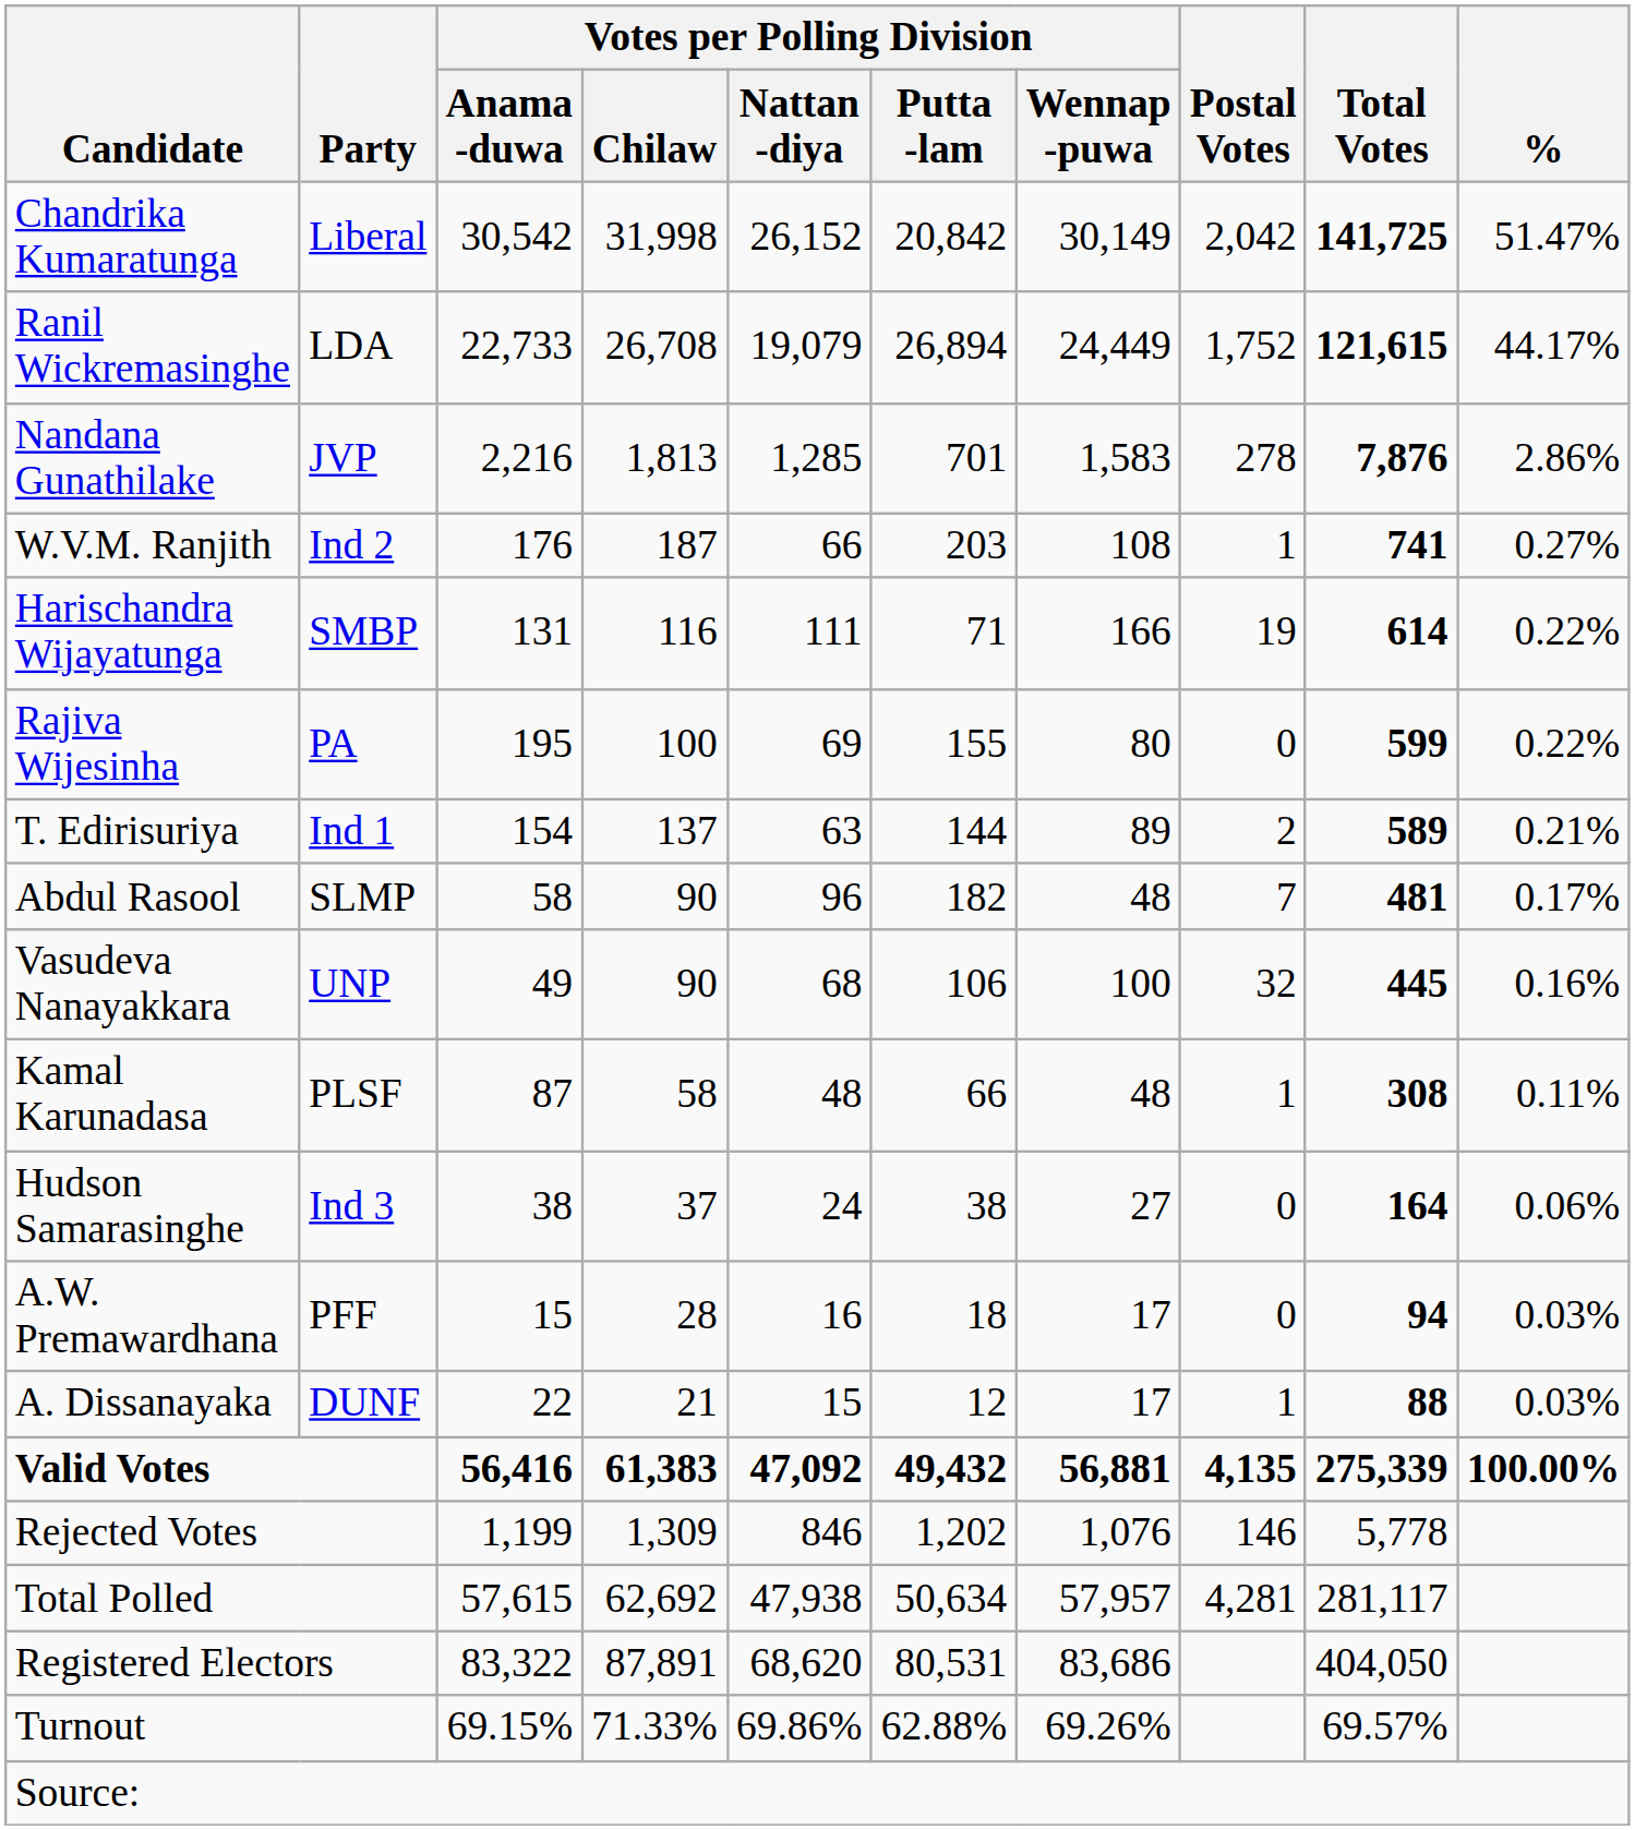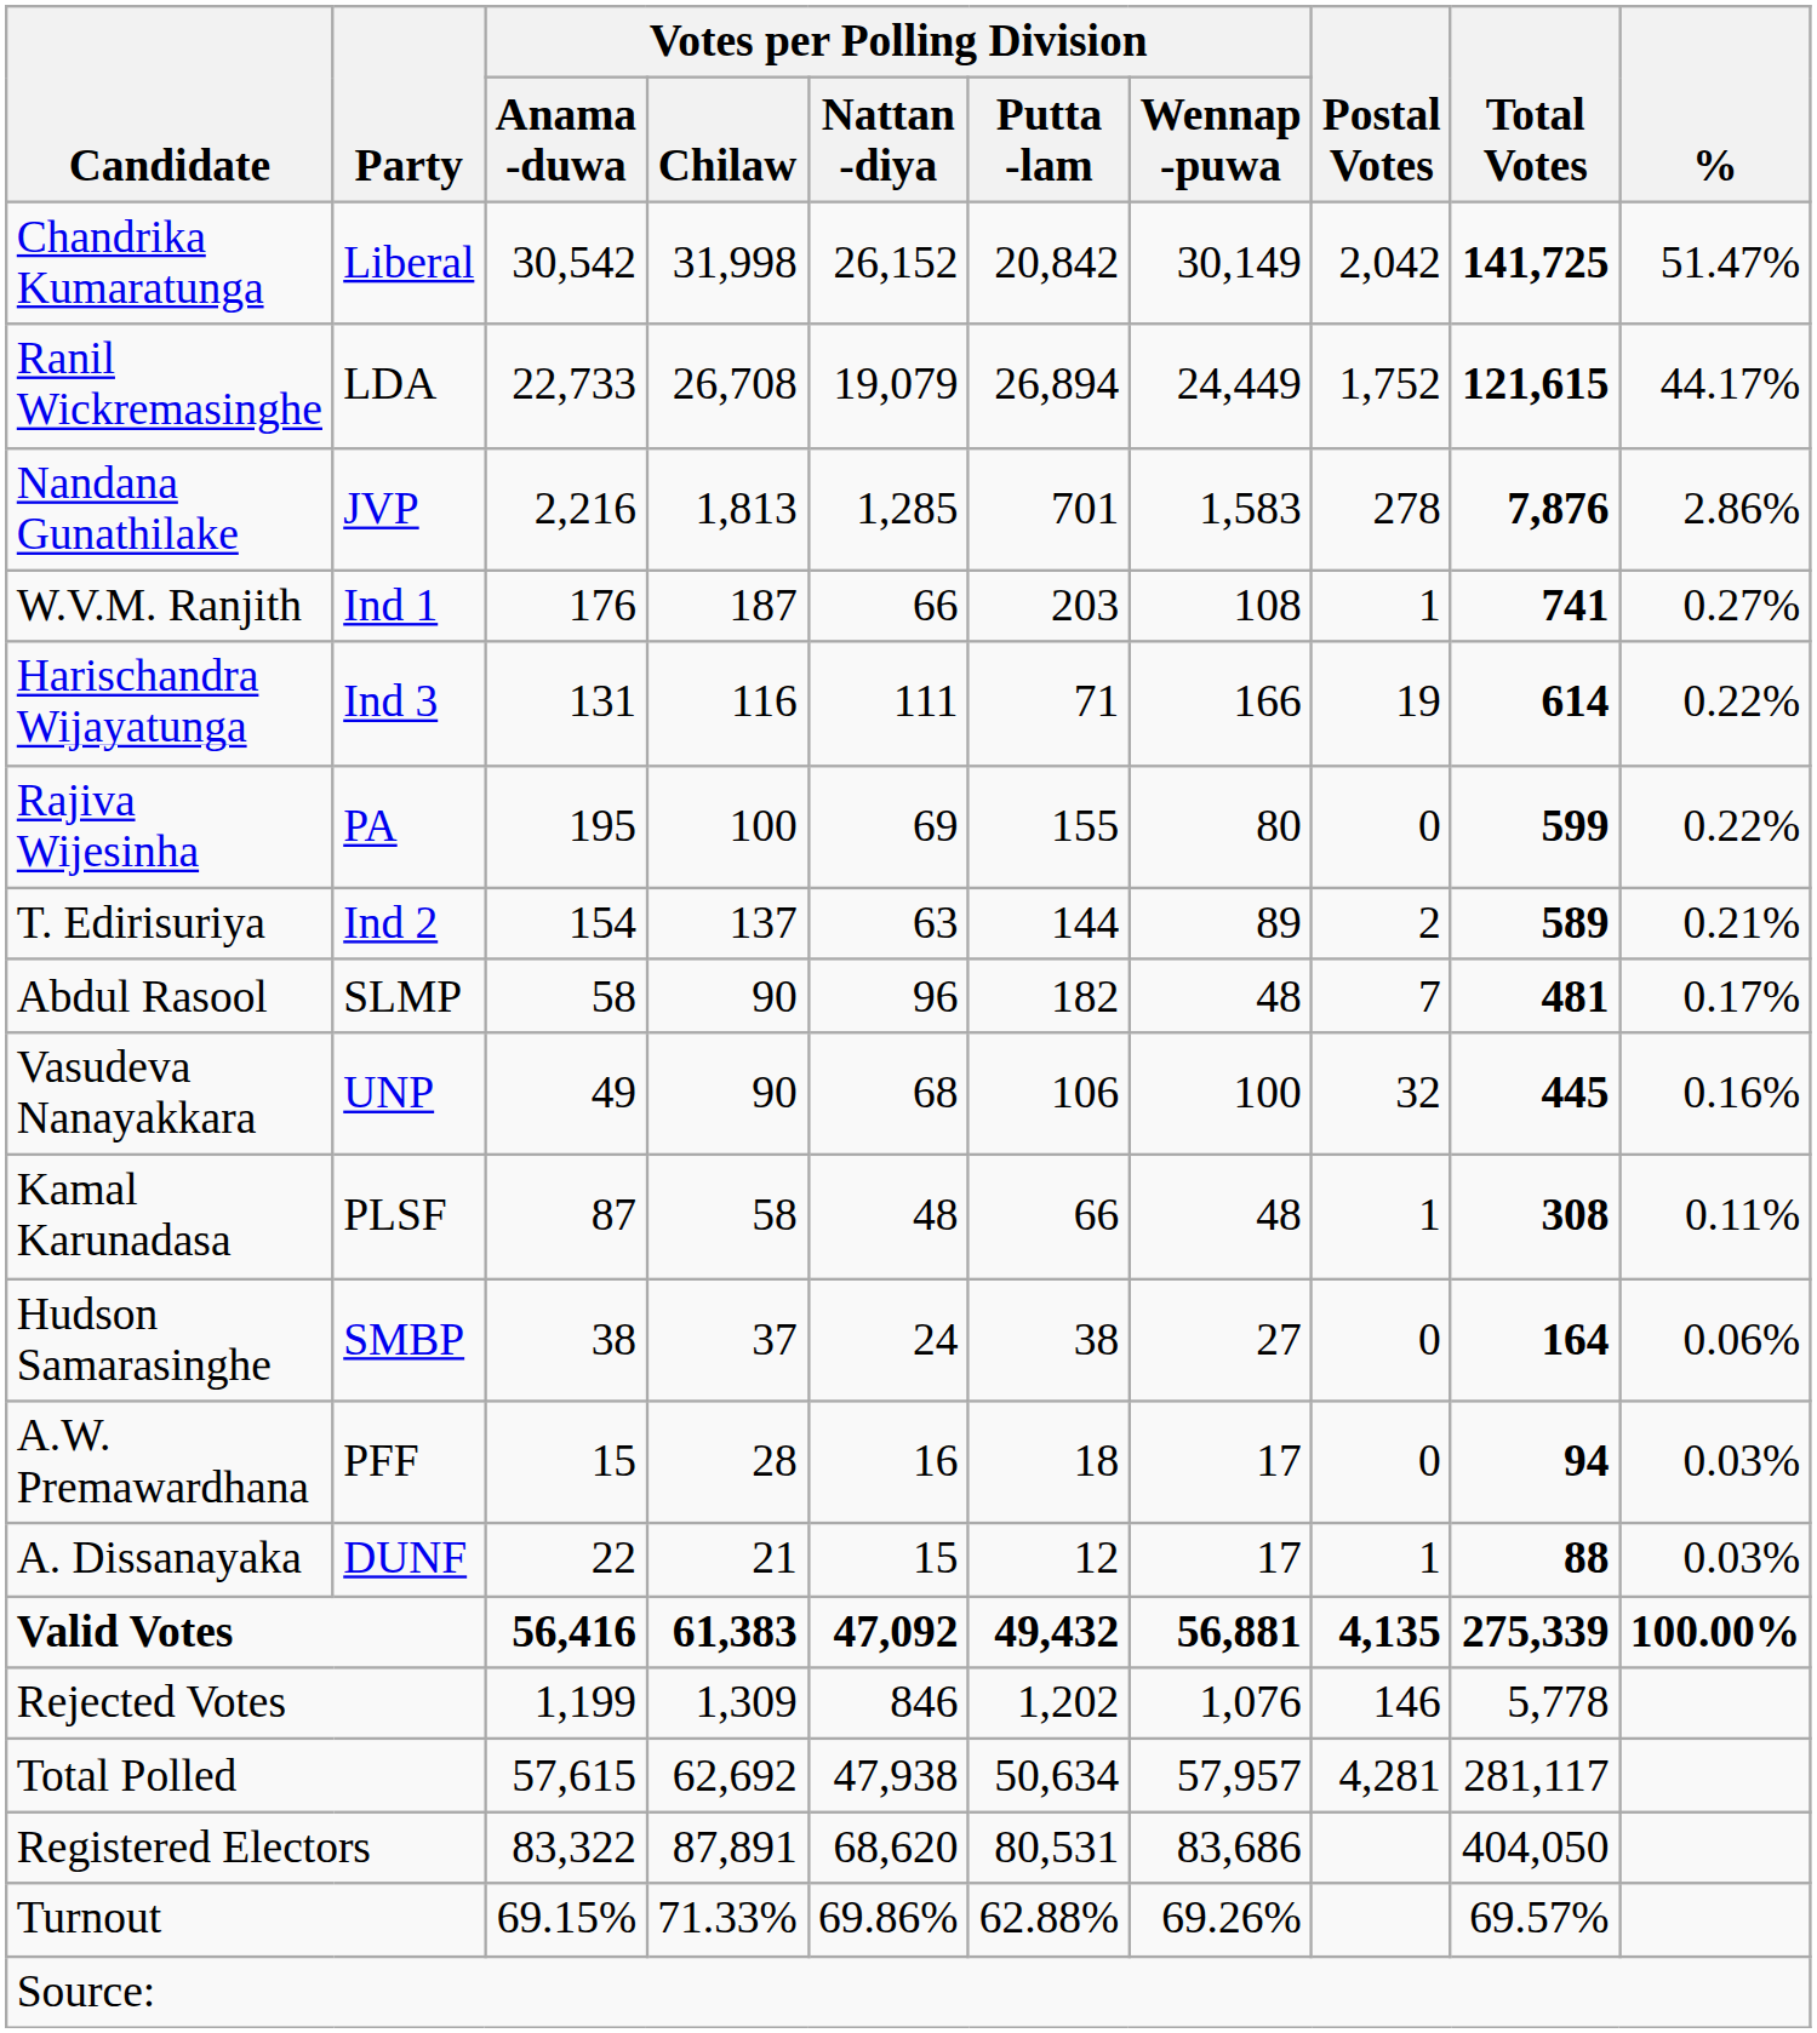W.V.M. Ranjith | Party: Ind 2 -> Ind 1
Harischandra Wijayatunga | Party: SMBP -> Ind 3
T. Edirisuriya | Party: Ind 1 -> Ind 2
Hudson Samarasinghe | Party: Ind 3 -> SMBP
